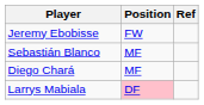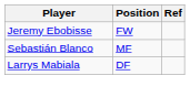- row: Diego Chará | MF
Larrys Mabiala | Position: pink background -> no background
